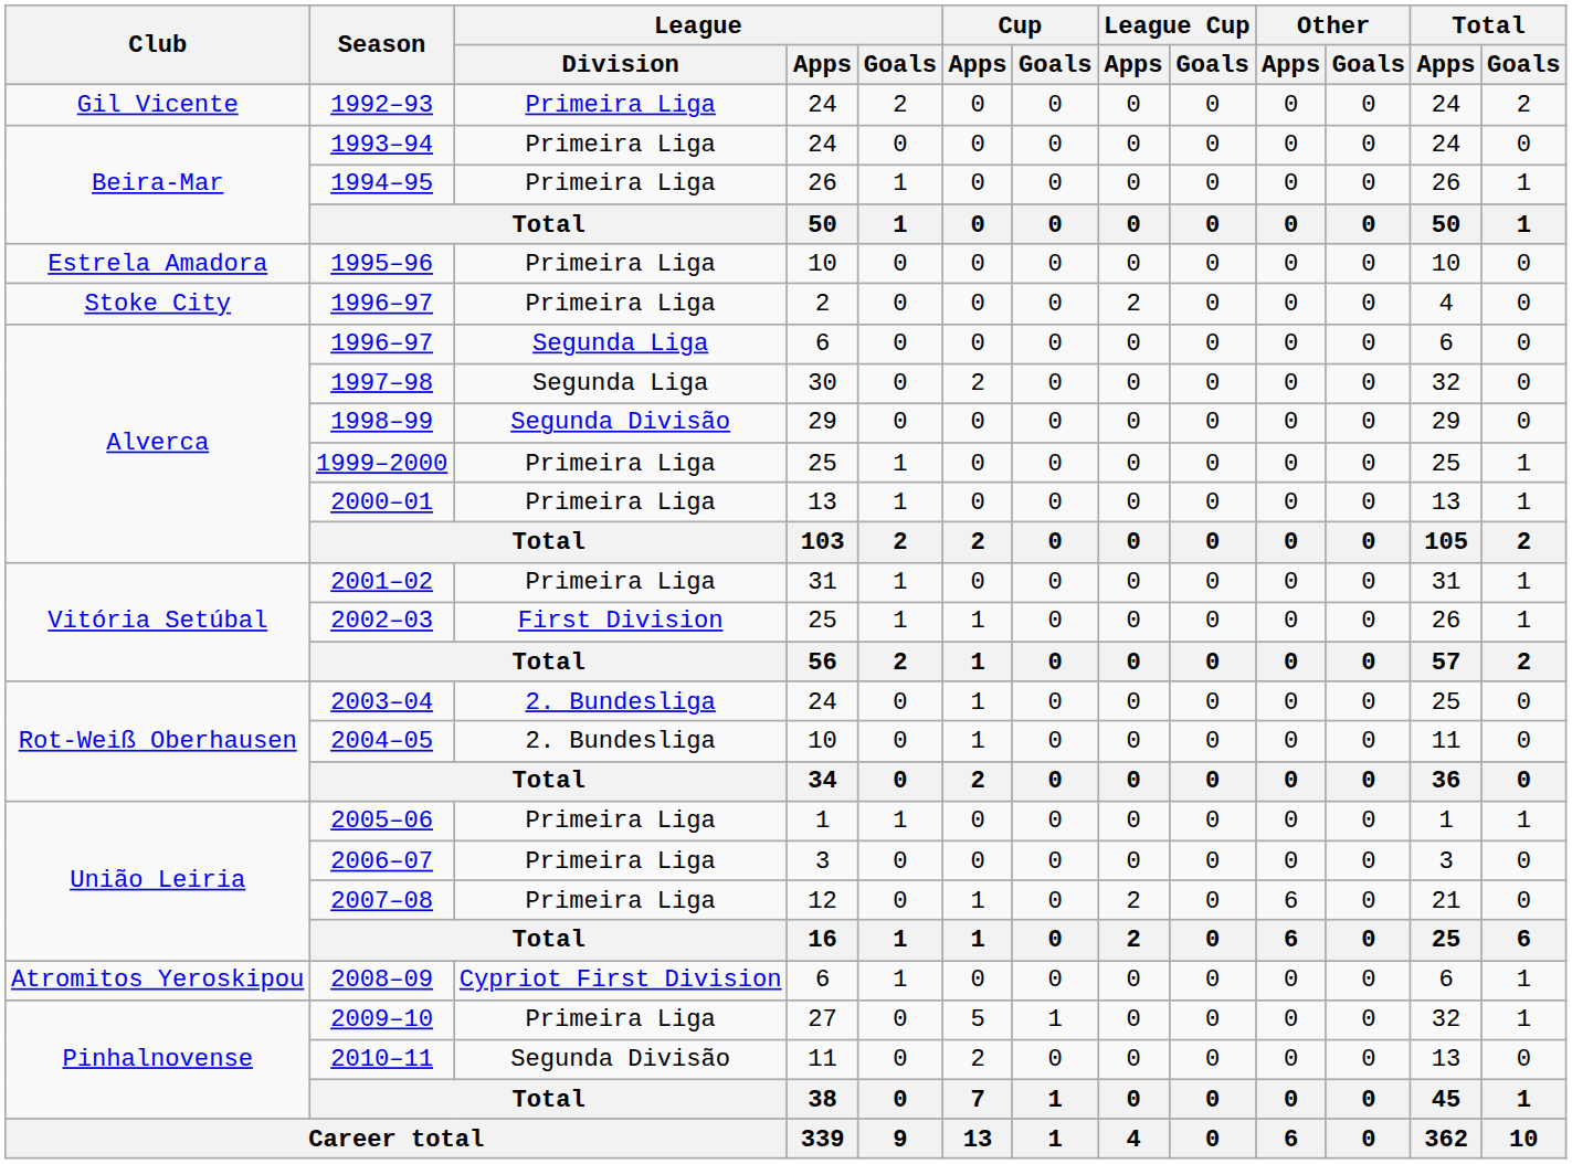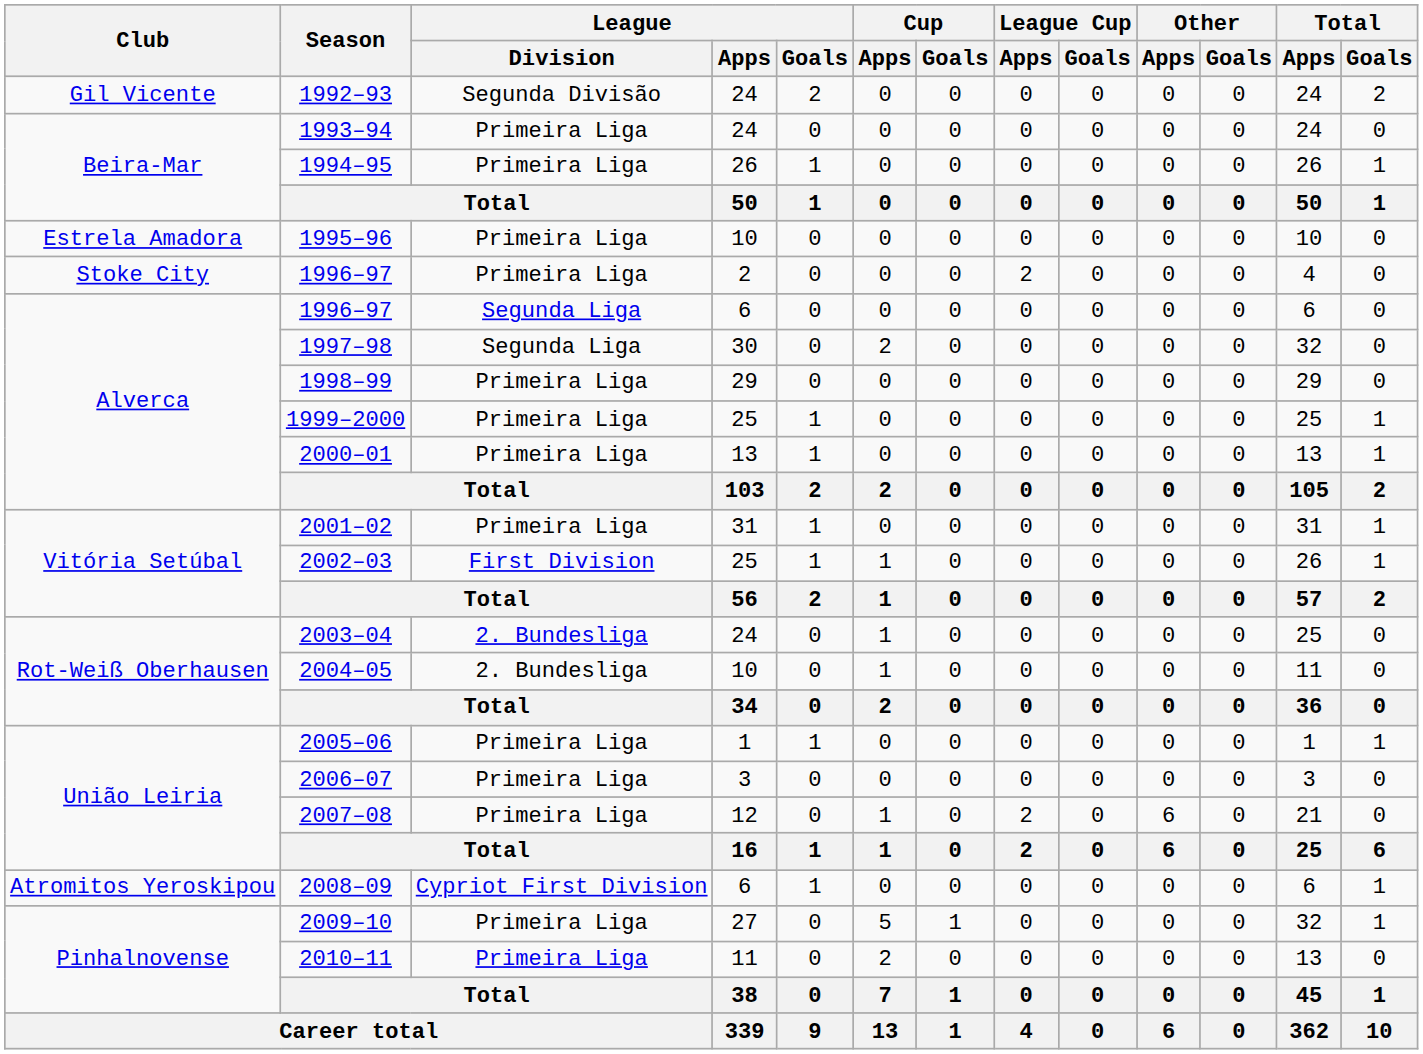1992–93 | League / Division: Primeira Liga -> Segunda Divisão
1998–99 | League / Division: Segunda Divisão -> Primeira Liga
2010–11 | League / Division: Segunda Divisão -> Primeira Liga
